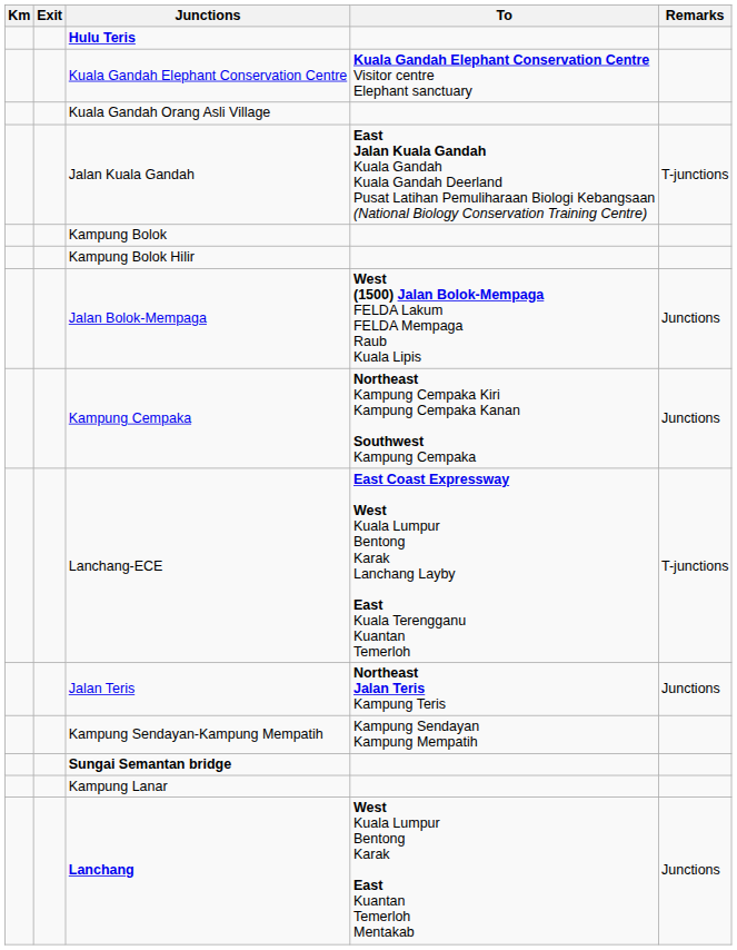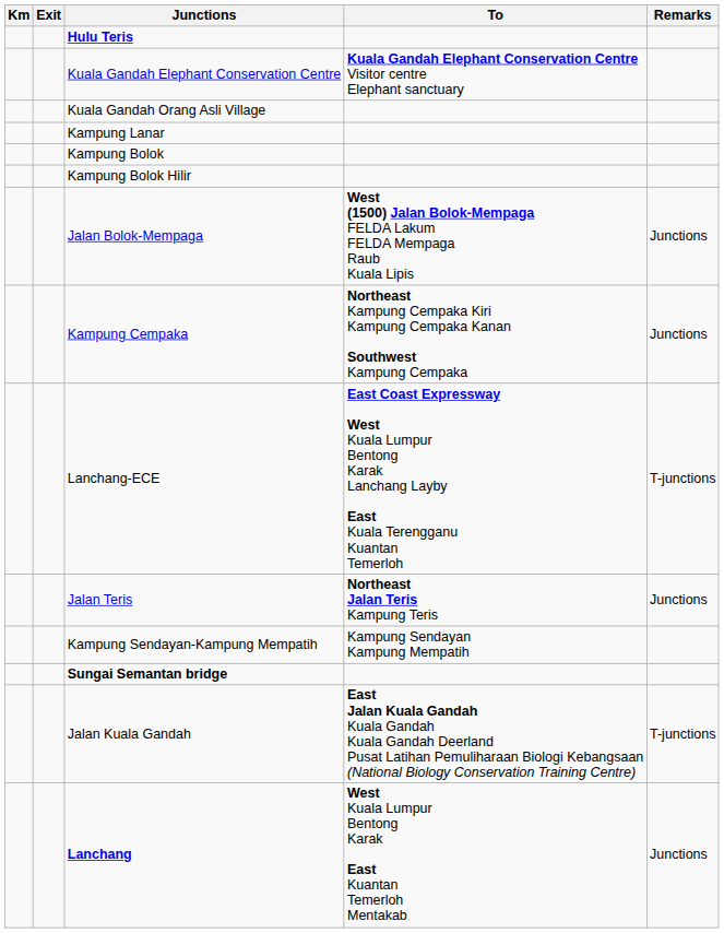rows swapped: Jalan Kuala Gandah <-> Kampung Lanar
